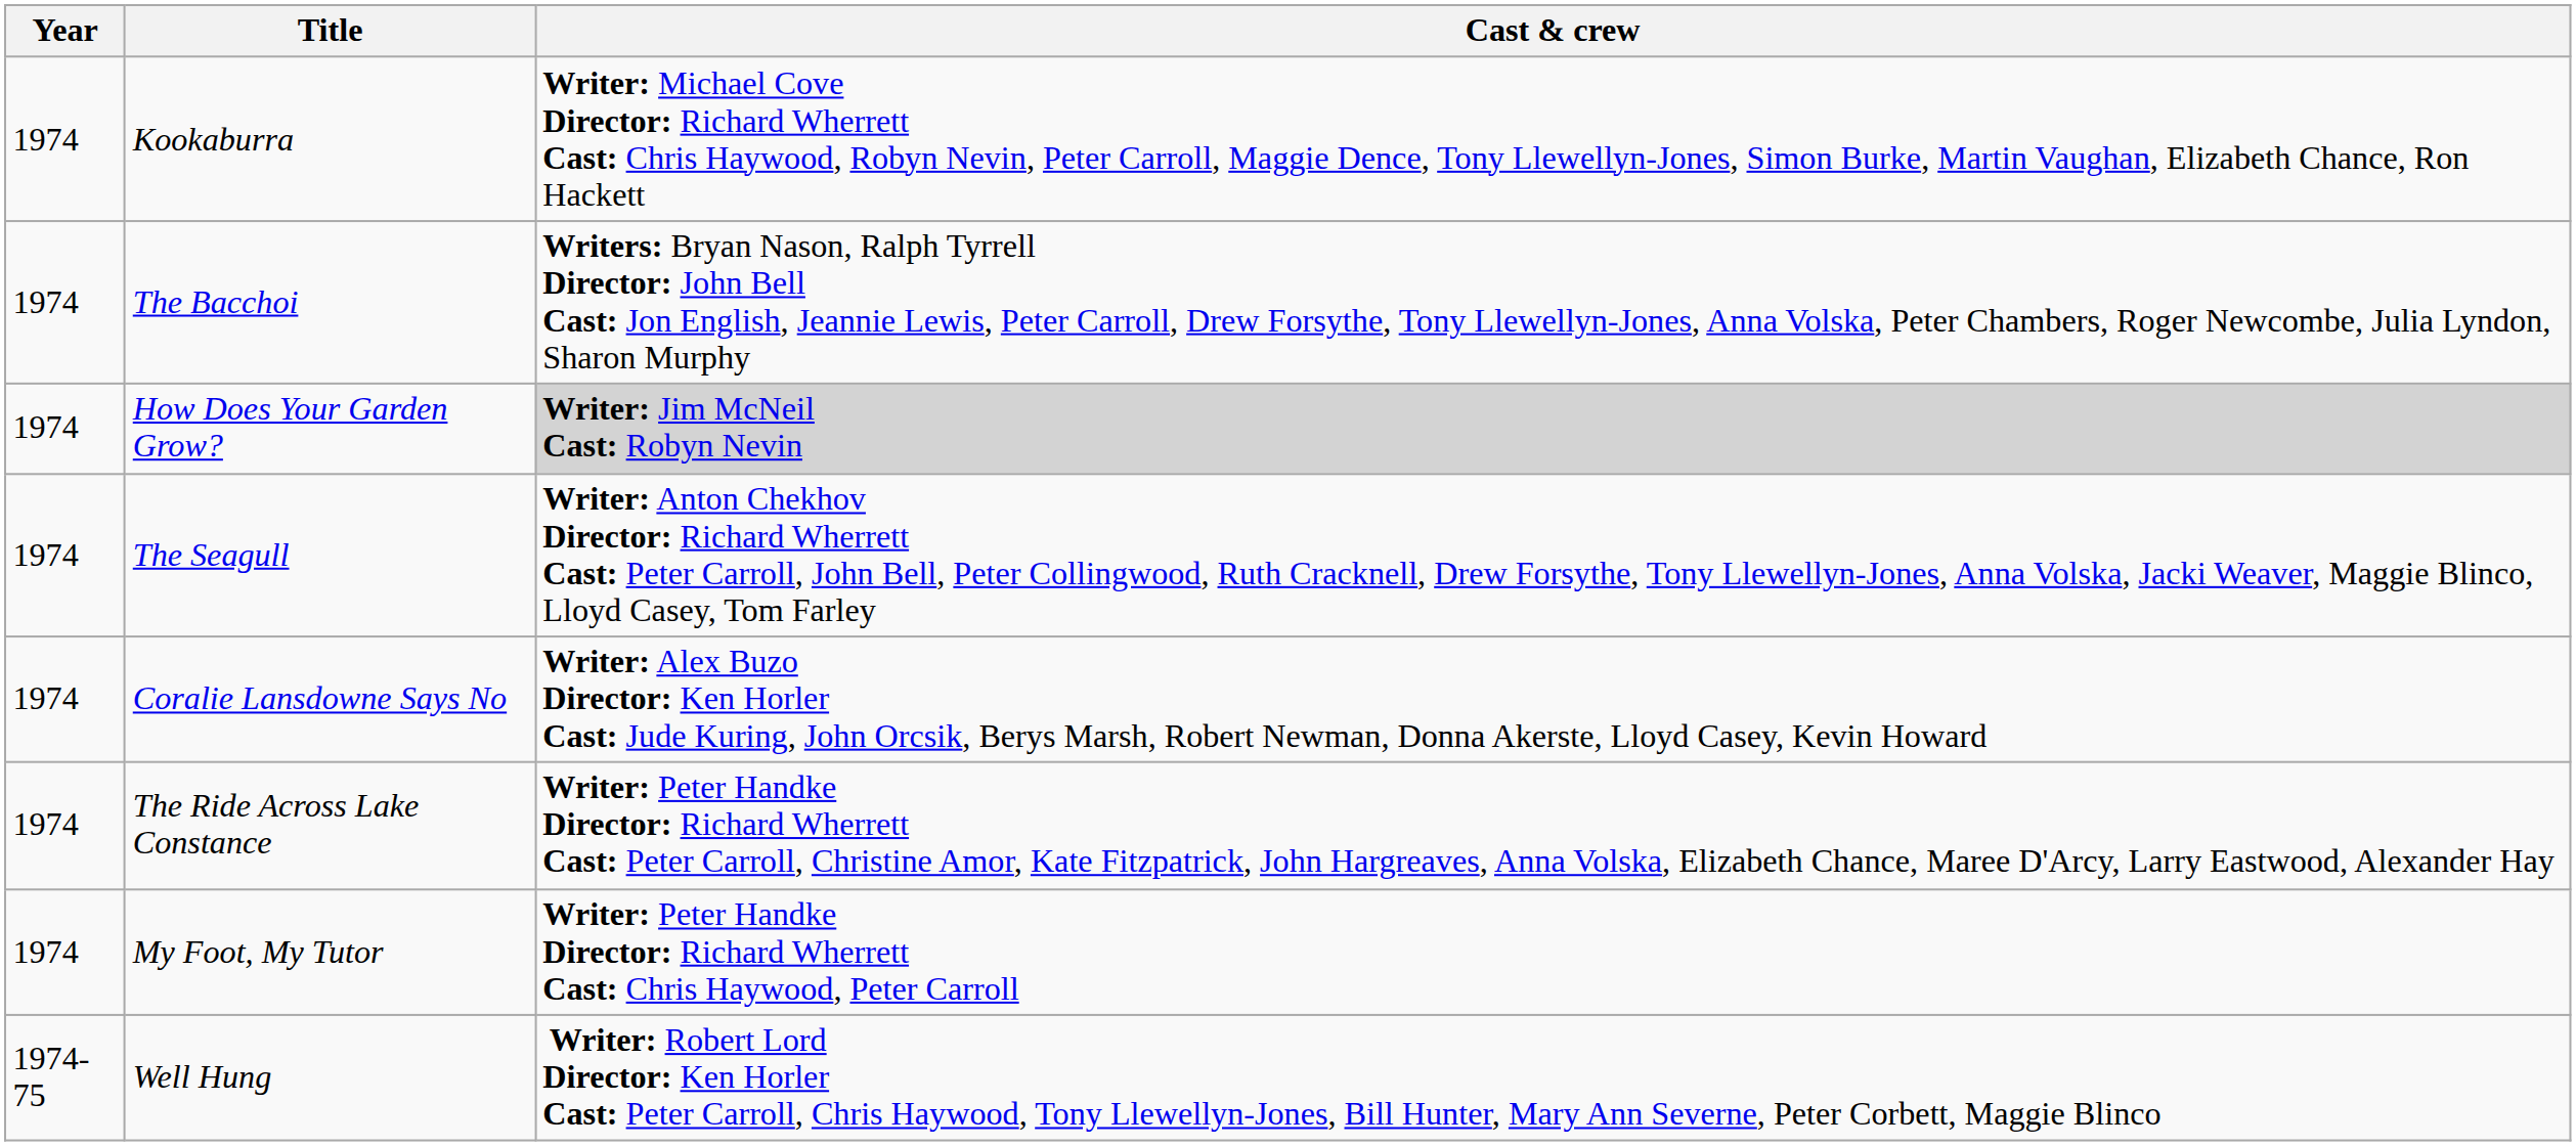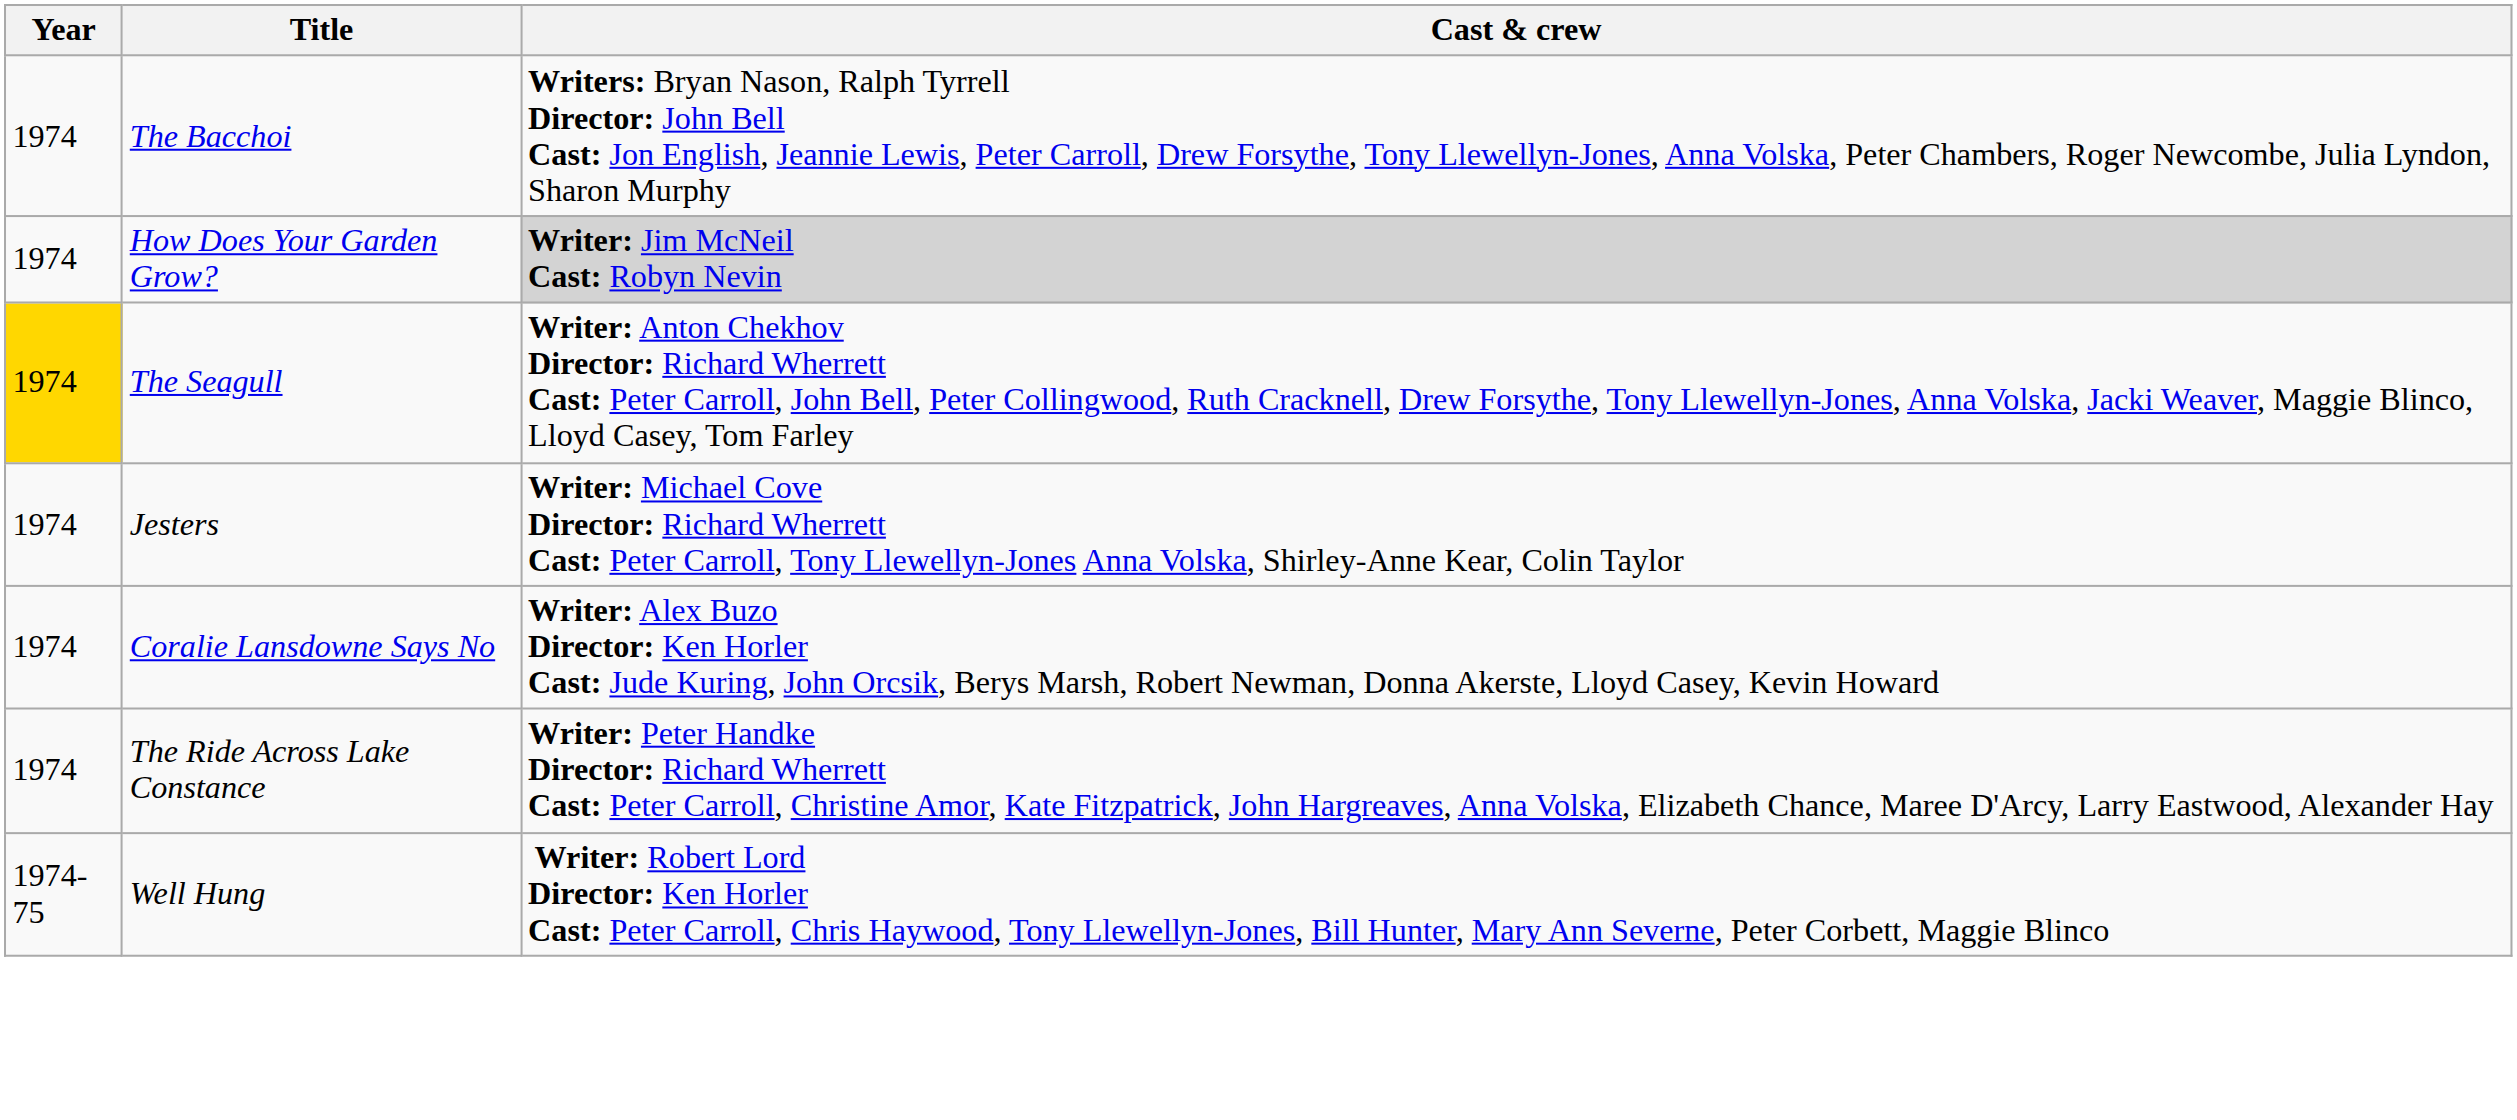- row: 1974 | Kookaburra | Writer: Michael Cove Director: Richard Wherrett Cast: Chris Haywood, Robyn Nevin, Peter Carroll, Maggie Dence, Tony Llewellyn-Jones, Simon Burke, Martin Vaughan, Elizabeth Chance, Ron Hackett
The Seagull | Year: no background -> gold background
+ row: 1974 | Jesters | Writer: Michael Cove Director: Richard Wherrett Cast: Peter Carroll, Tony Llewellyn-Jones Anna Volska, Shirley-Anne Kear, Colin Taylor
- row: 1974 | My Foot, My Tutor | Writer: Peter Handke Director: Richard Wherrett Cast: Chris Haywood, Peter Carroll
